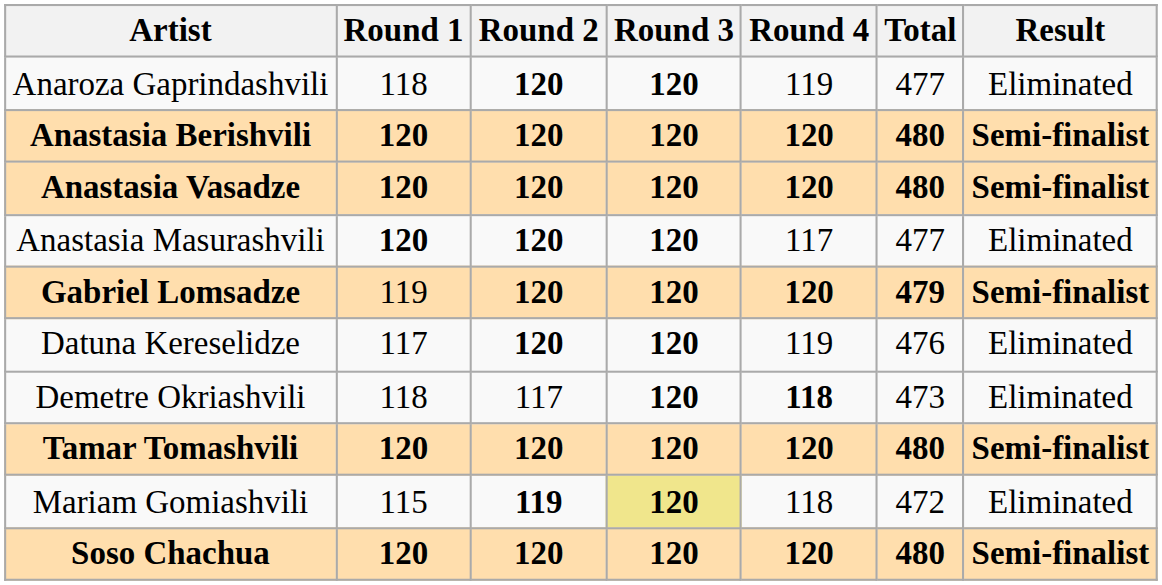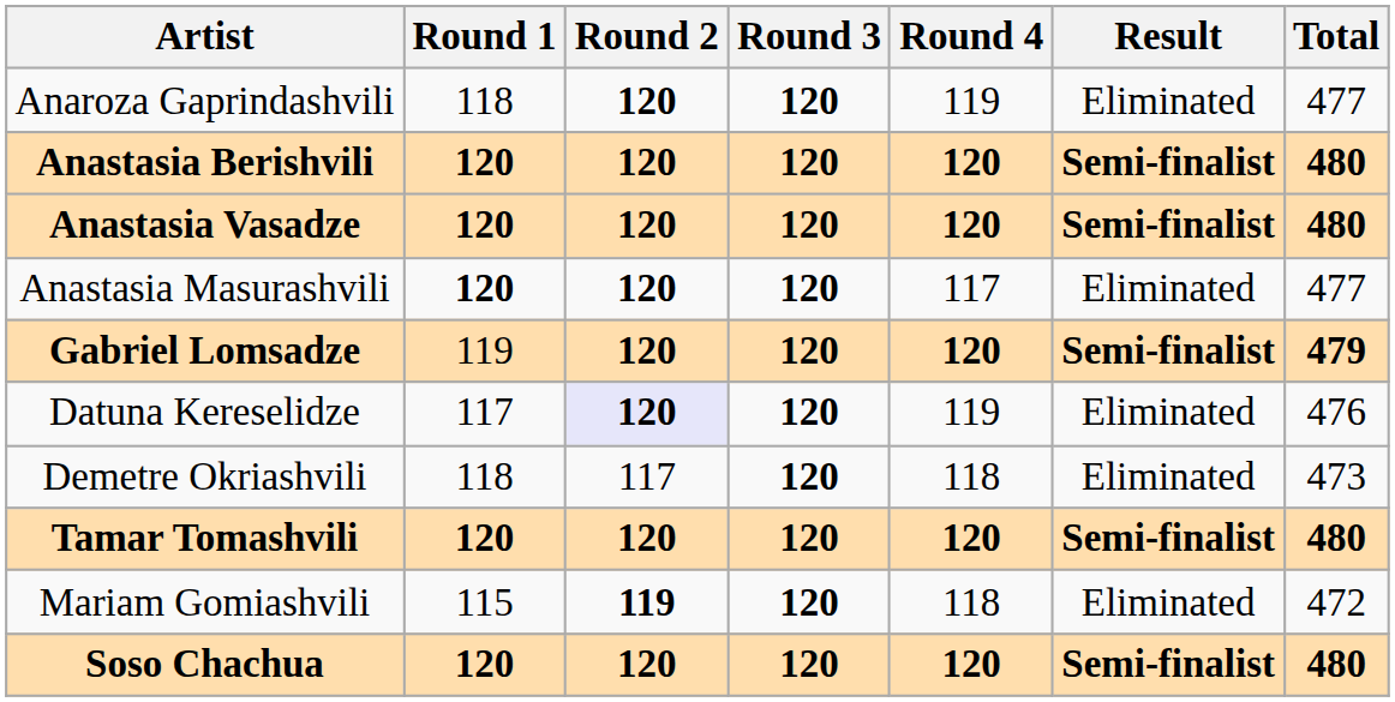columns swapped: Total <-> Result
Datuna Kereselidze | Round 2: no background -> lavender background
Demetre Okriashvili | Round 4: bold -> normal
Mariam Gomiashvili | Round 3: khaki background -> no background
